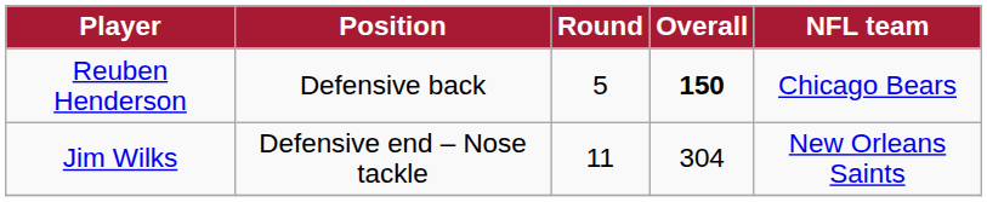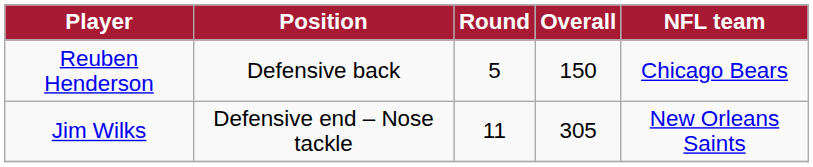Reuben Henderson | Overall: bold -> normal
Jim Wilks | Overall: 304 -> 305
